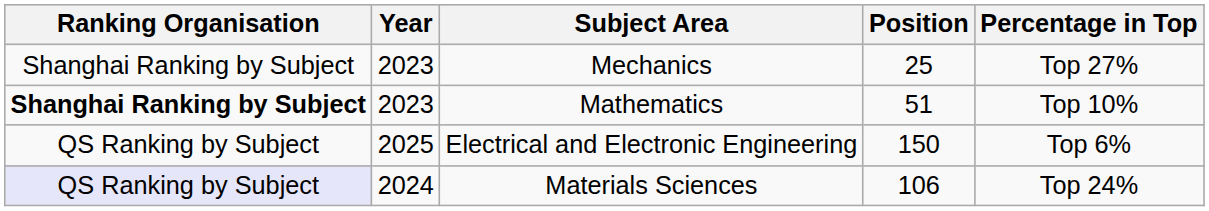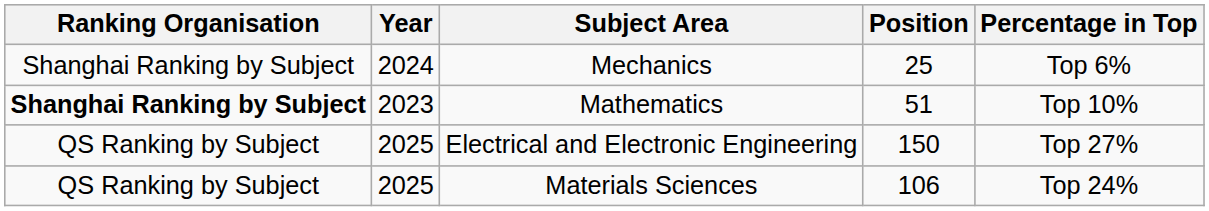Mechanics | Year: 2023 -> 2024
Mechanics | Percentage in Top: Top 27% -> Top 6%
Electrical and Electronic Engineering | Percentage in Top: Top 6% -> Top 27%
Materials Sciences | Ranking Organisation: lavender background -> no background
Materials Sciences | Year: 2024 -> 2025
